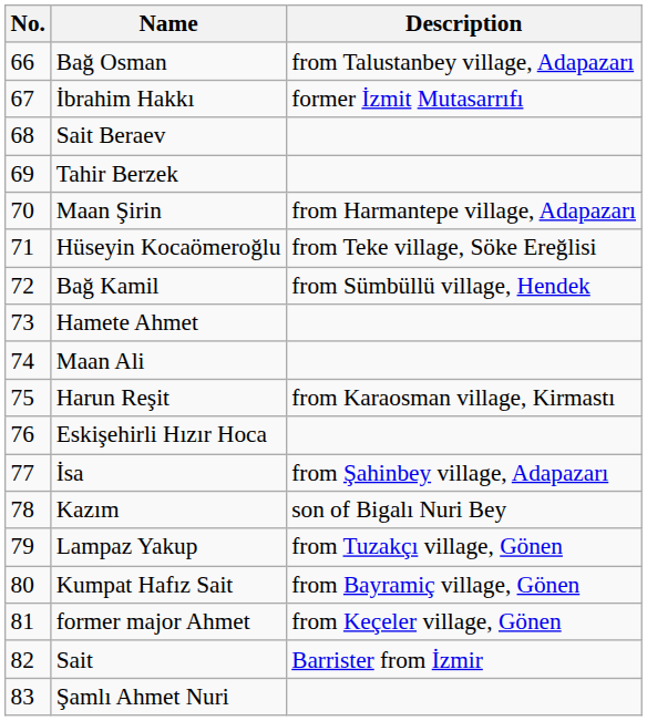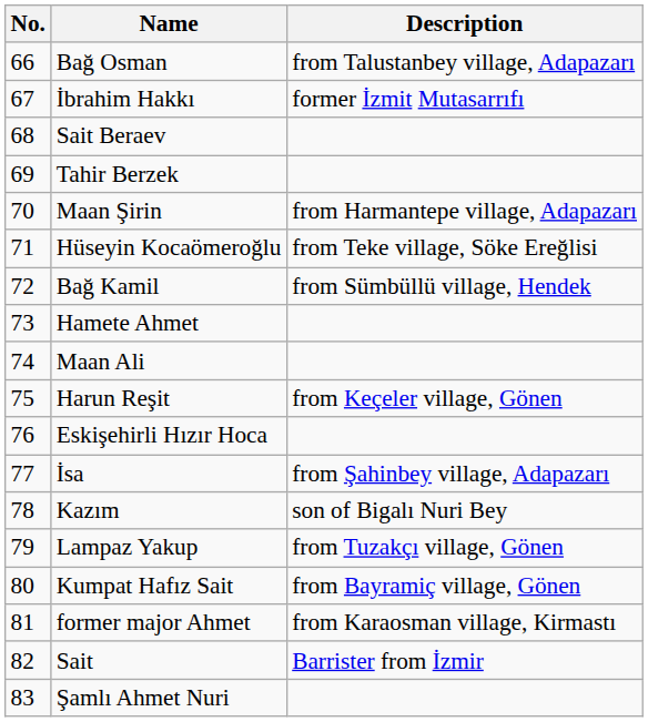Harun Reşit | Description: from Karaosman village, Kirmastı -> from Keçeler village, Gönen
former major Ahmet | Description: from Keçeler village, Gönen -> from Karaosman village, Kirmastı
